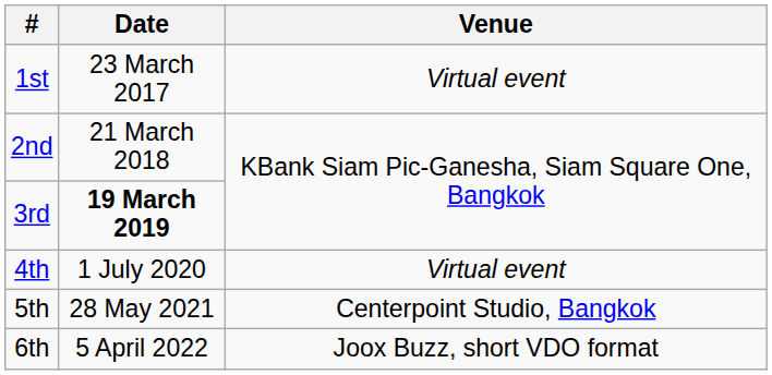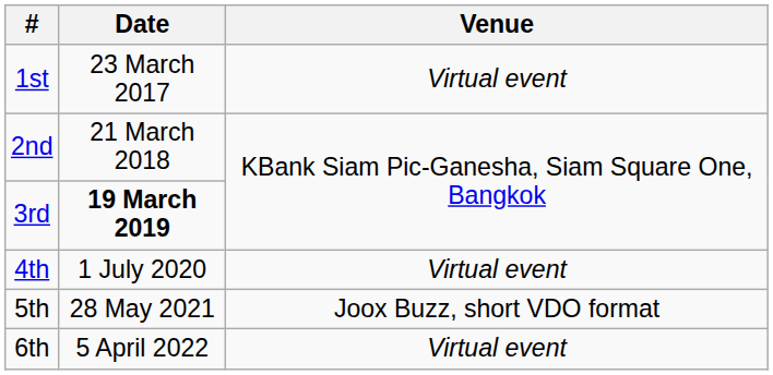5th | Venue: Centerpoint Studio, Bangkok -> Joox Buzz, short VDO format
6th | Venue: Joox Buzz, short VDO format -> Virtual event
